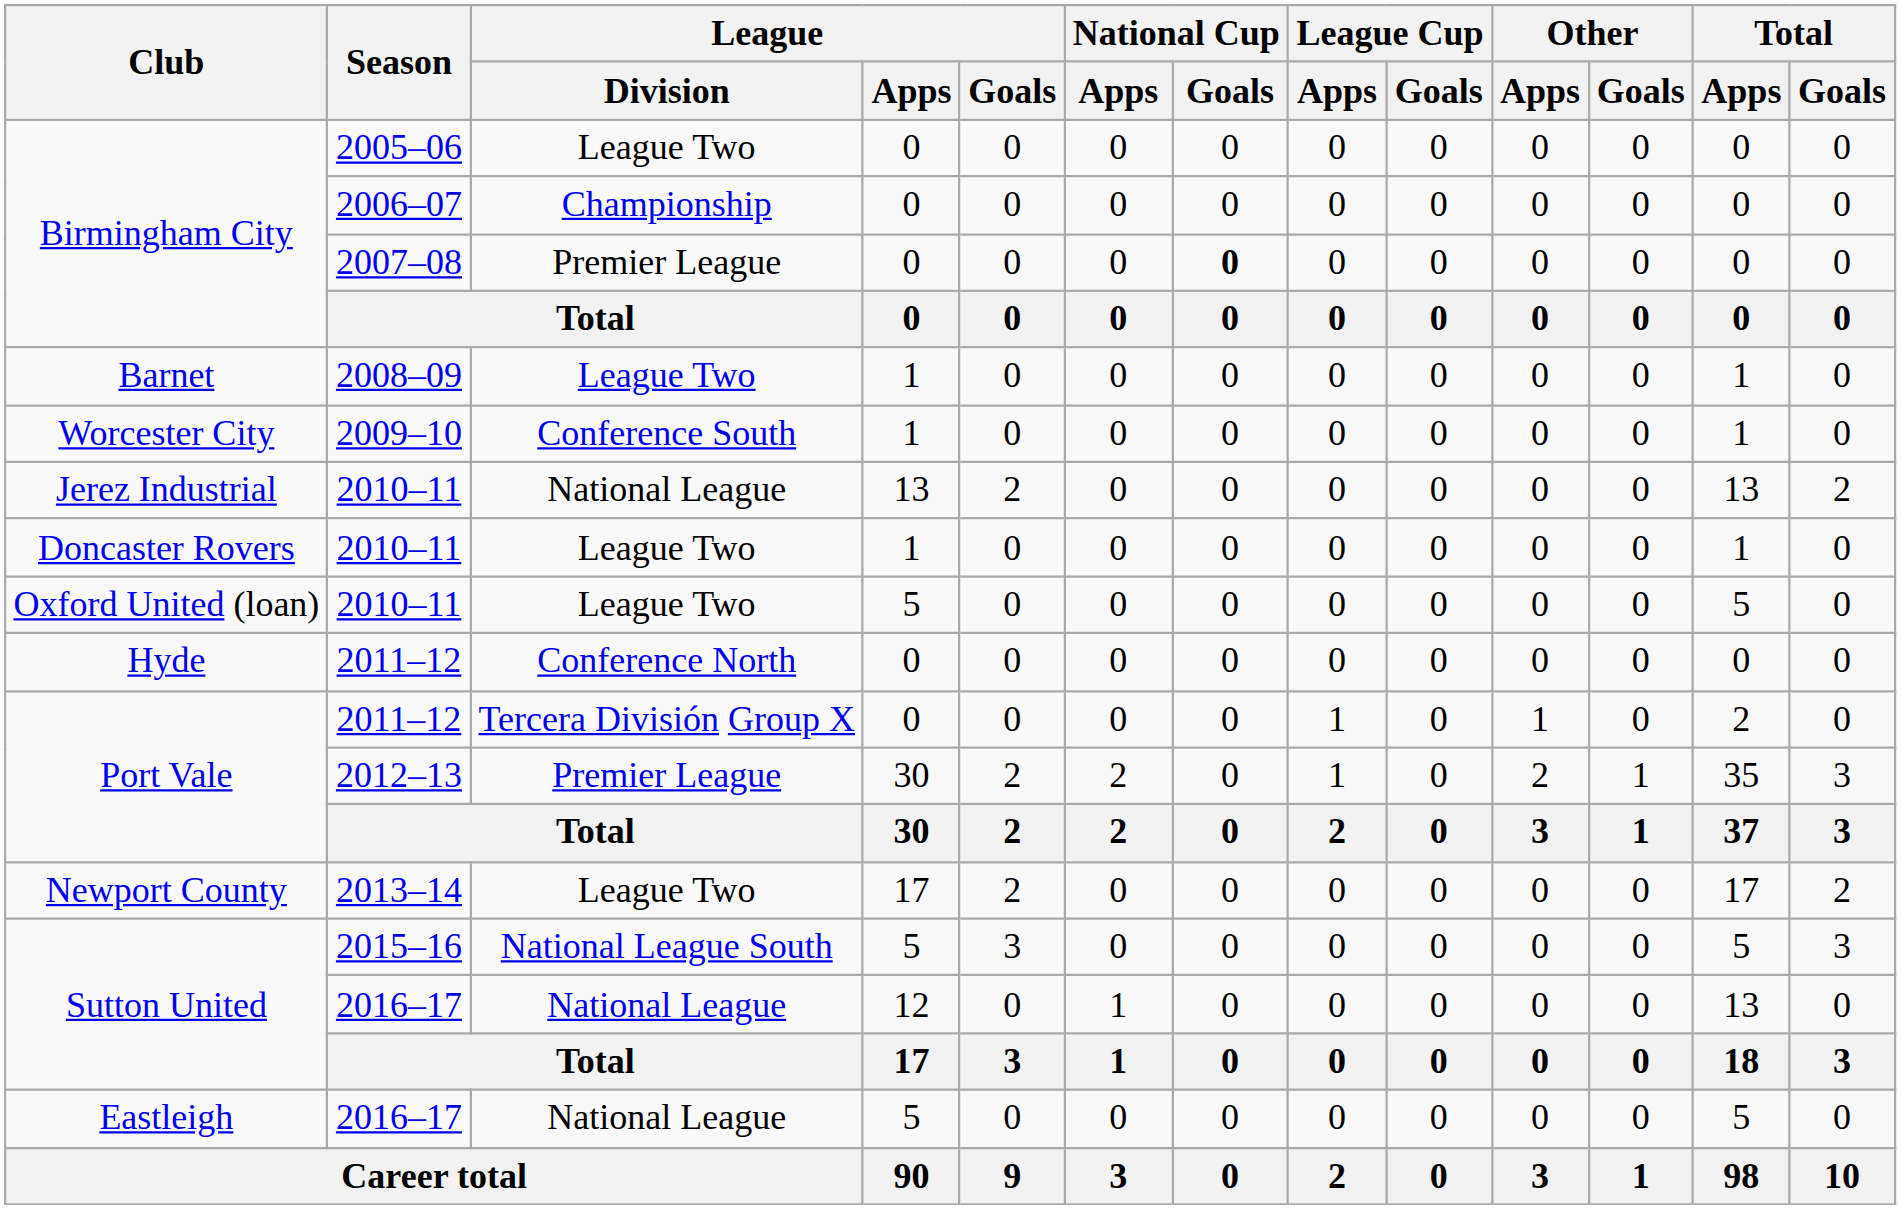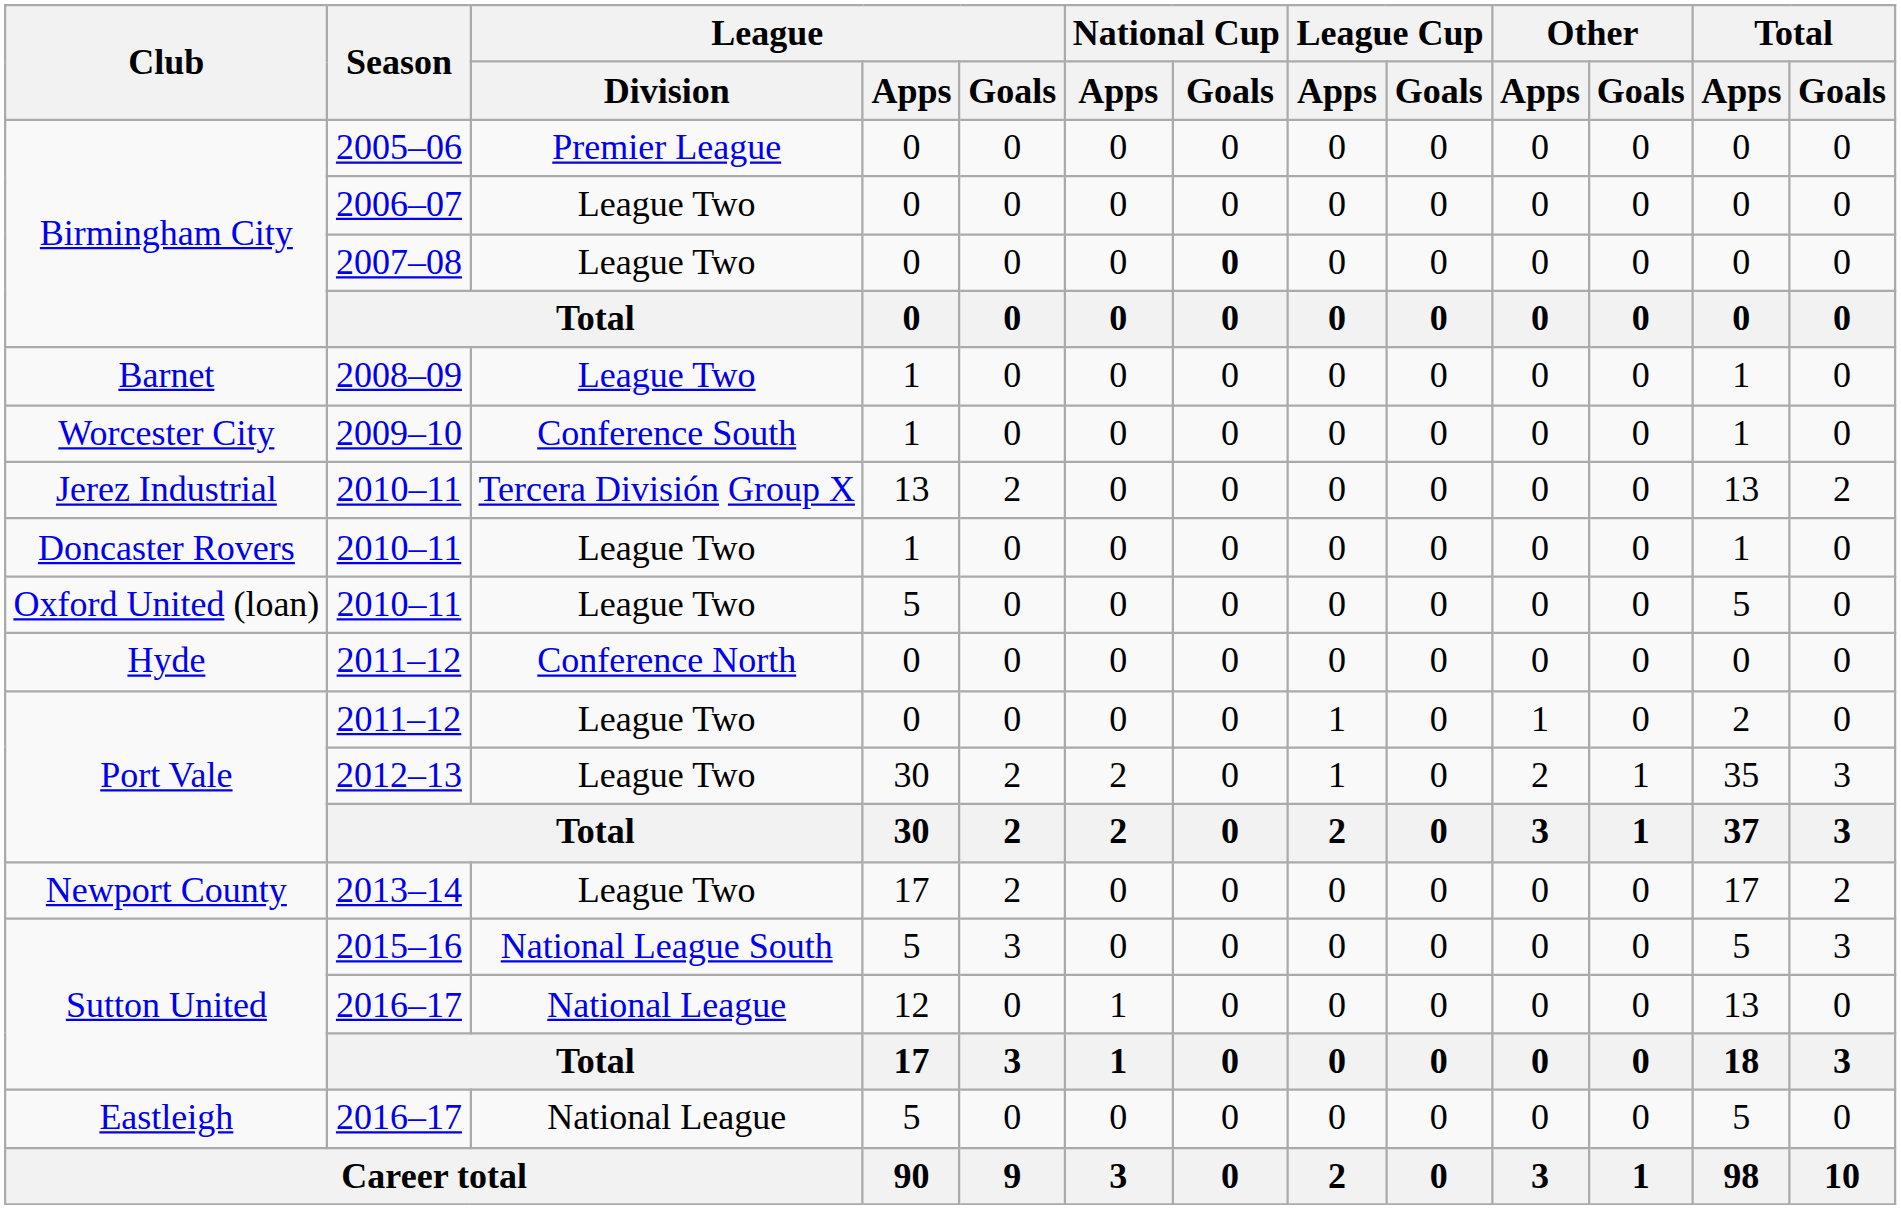Birmingham City / 2005–06 | League / Division: League Two -> Premier League
Birmingham City / 2006–07 | League / Division: Championship -> League Two
Birmingham City / 2007–08 | League / Division: Premier League -> League Two
Jerez Industrial | League / Division: National League -> Tercera División Group X
Port Vale / 2011–12 | League / Division: Tercera División Group X -> League Two
Port Vale / 2012–13 | League / Division: Premier League -> League Two
